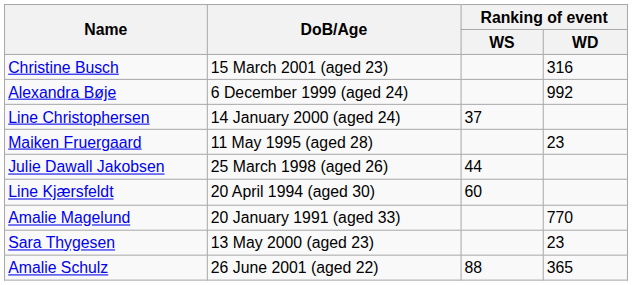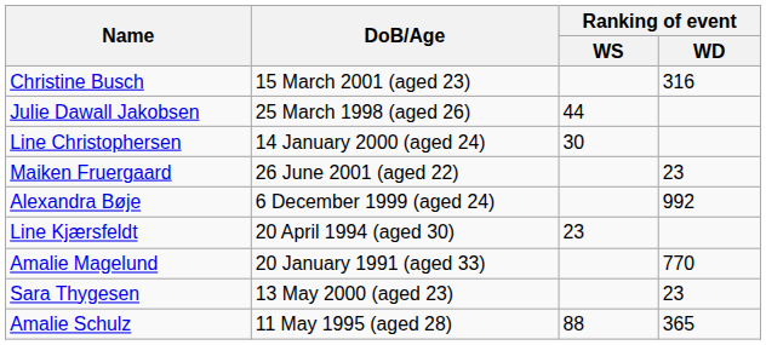rows swapped: Alexandra Bøje <-> Julie Dawall Jakobsen
Line Christophersen | Ranking of event / WS: 37 -> 30
Maiken Fruergaard | DoB/Age: 11 May 1995 (aged 28) -> 26 June 2001 (aged 22)
Line Kjærsfeldt | Ranking of event / WS: 60 -> 23
Amalie Schulz | DoB/Age: 26 June 2001 (aged 22) -> 11 May 1995 (aged 28)
